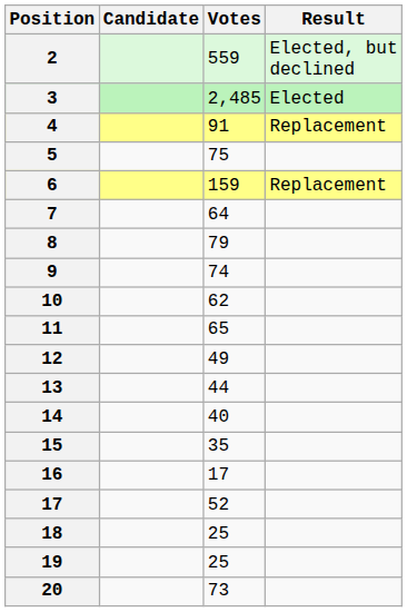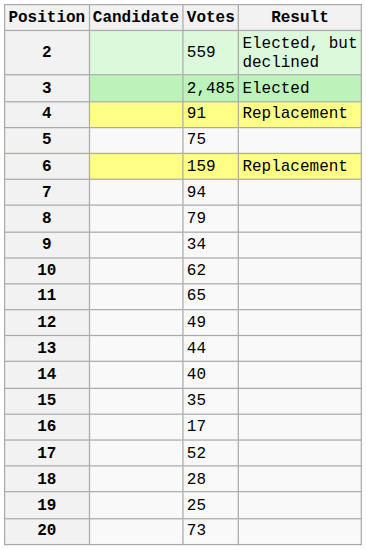7 | Votes: 64 -> 94
9 | Votes: 74 -> 34
18 | Votes: 25 -> 28
